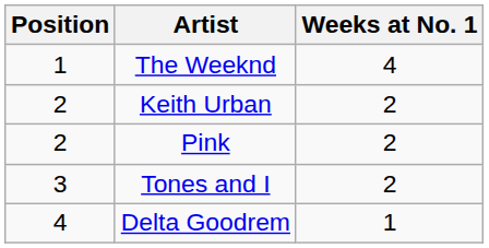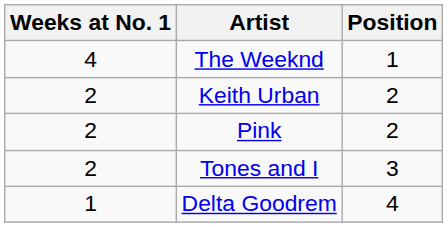columns swapped: Position <-> Weeks at No. 1
